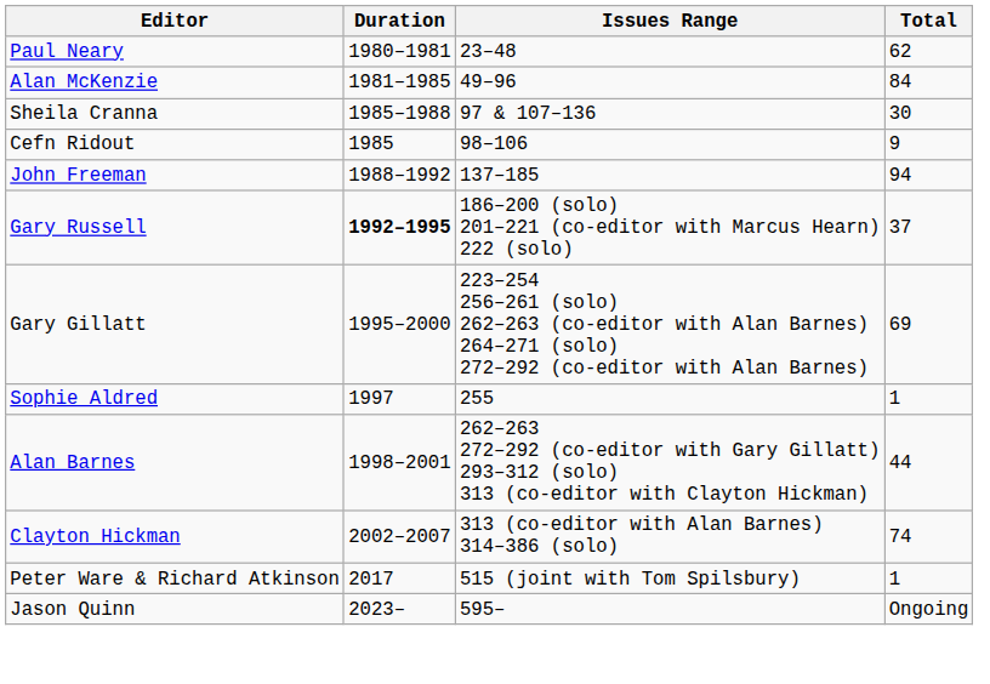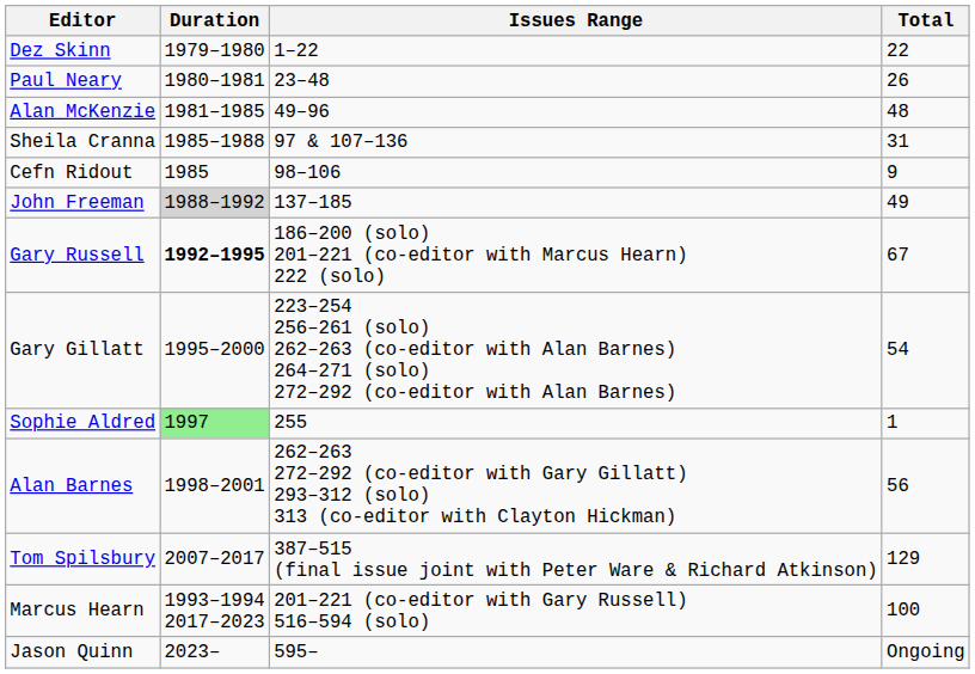+ row: Dez Skinn | 1979–1980 | 1–22 | 22
Paul Neary | Total: 62 -> 26
Alan McKenzie | Total: 84 -> 48
Sheila Cranna | Total: 30 -> 31
John Freeman | Duration: no background -> lightgrey background
John Freeman | Total: 94 -> 49
Gary Russell | Total: 37 -> 67
Gary Gillatt | Total: 69 -> 54
Sophie Aldred | Duration: no background -> lightgreen background
Alan Barnes | Total: 44 -> 56
- row: Clayton Hickman | 2002–2007 | 313 (co-editor with Alan Barnes) 314–386 (solo) | 74
+ row: Tom Spilsbury | 2007–2017 | 387–515 (final issue joint with Peter Ware & Richard Atkinson) | 129
- row: Peter Ware & Richard Atkinson | 2017 | 515 (joint with Tom Spilsbury) | 1
+ row: Marcus Hearn | 1993–1994 2017–2023 | 201–221 (co-editor with Gary Russell) 516–594 (solo) | 100
